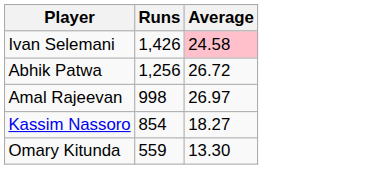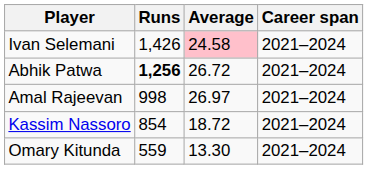+ column: Career span | 2021–2024 | 2021–2024 | 2021–2024 | 2021–2024 | 2021–2024
Abhik Patwa | Runs: normal -> bold
Kassim Nassoro | Average: 18.27 -> 18.72
